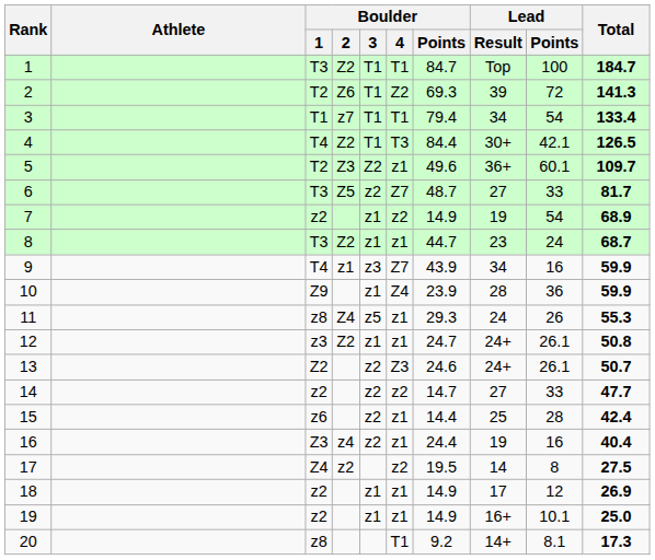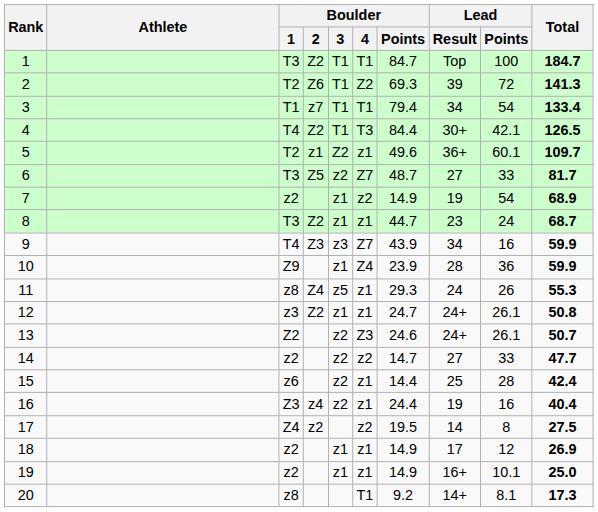5 | Boulder / 2: Z3 -> z1
9 | Boulder / 2: z1 -> Z3
